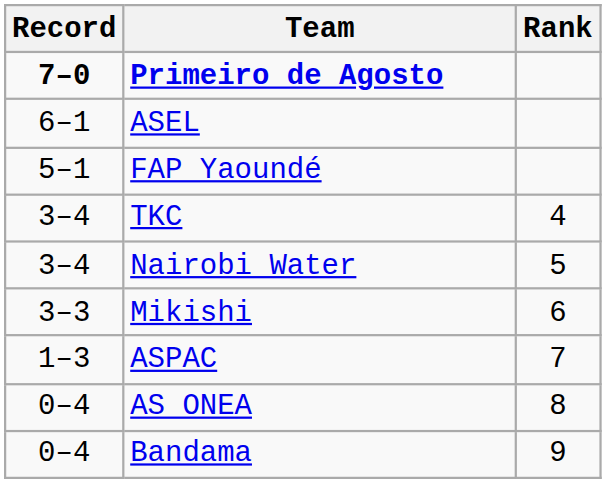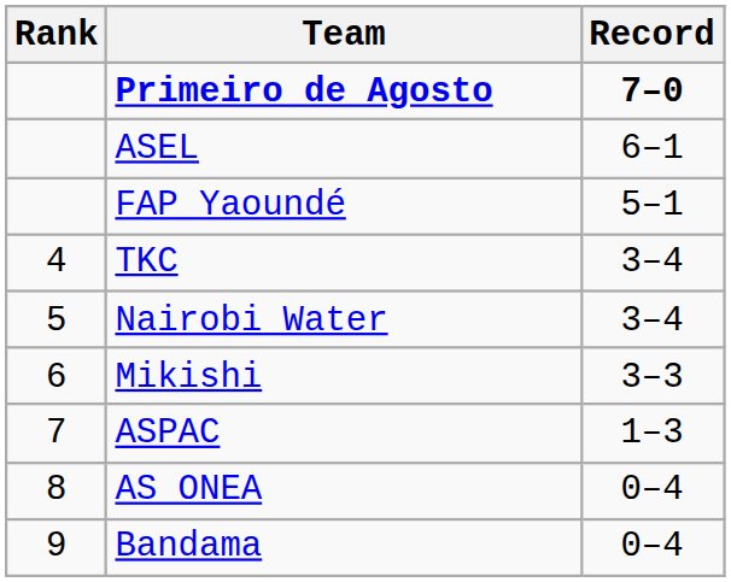columns swapped: Rank <-> Record
